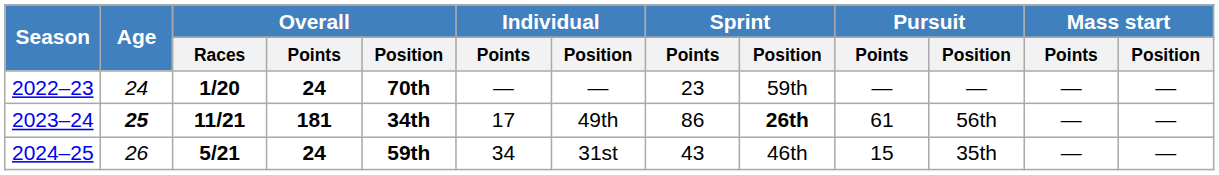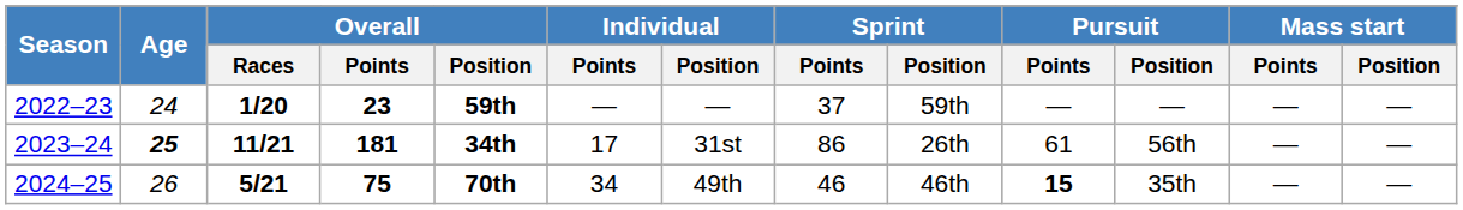2022–23 | Overall / Points: 24 -> 23
2022–23 | Overall / Position: 70th -> 59th
2022–23 | Sprint / Points: 23 -> 37
2023–24 | Individual / Position: 49th -> 31st
2023–24 | Sprint / Position: bold -> normal
2024–25 | Overall / Points: 24 -> 75
2024–25 | Overall / Position: 59th -> 70th
2024–25 | Individual / Position: 31st -> 49th
2024–25 | Sprint / Points: 43 -> 46
2024–25 | Pursuit / Points: normal -> bold
